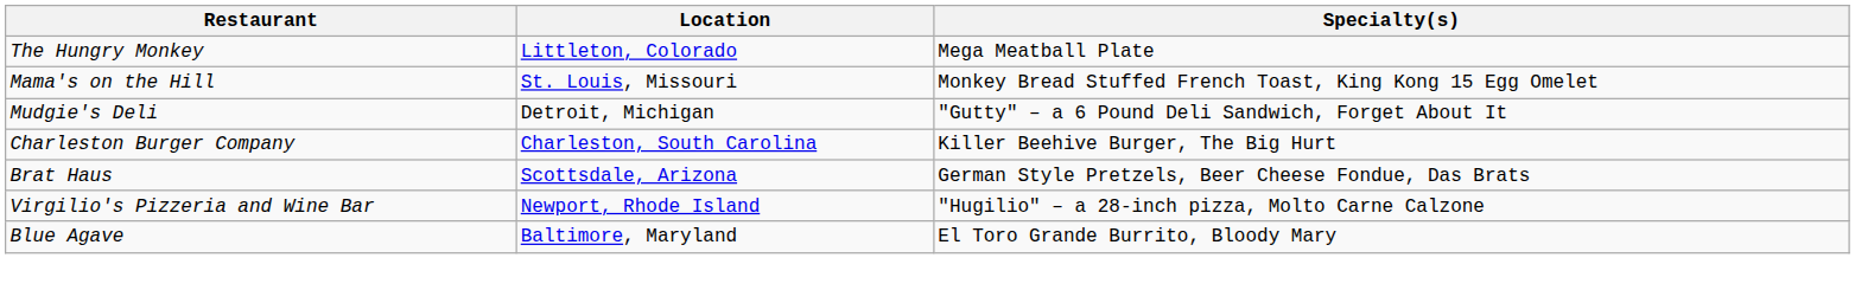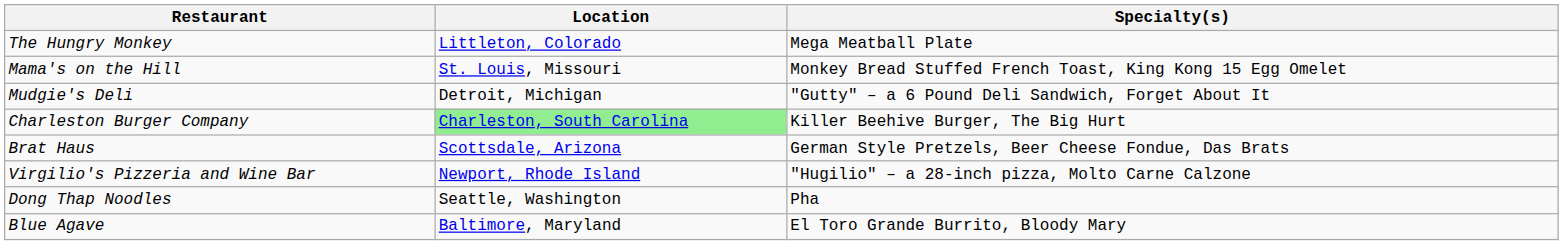Charleston Burger Company | Location: no background -> lightgreen background
+ row: Dong Thap Noodles | Seattle, Washington | Pha
